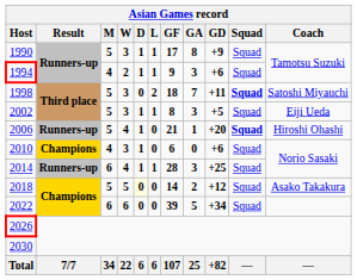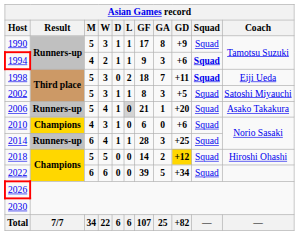1994 | Squad: normal -> bold
1998 | Coach: Satoshi Miyauchi -> Eiji Ueda
2002 | Coach: Eiji Ueda -> Satoshi Miyauchi
2006 | L: no background -> lightgrey background
2006 | Squad: bold -> normal
2006 | Coach: Hiroshi Ohashi -> Asako Takakura
2018 | D: lightyellow background -> no background
2018 | GD: no background -> gold background
2018 | Coach: Asako Takakura -> Hiroshi Ohashi
